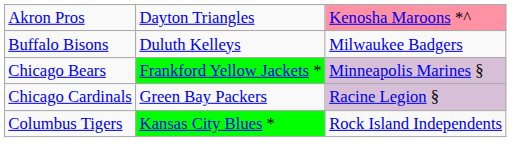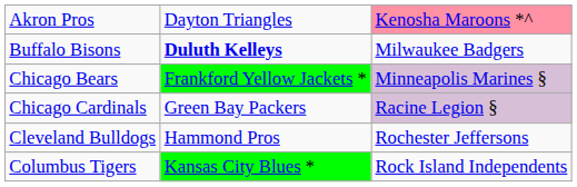Buffalo Bisons | column 2: normal -> bold
+ row: Cleveland Bulldogs | Hammond Pros | Rochester Jeffersons
